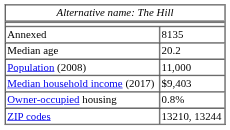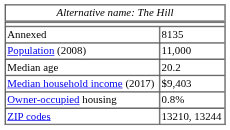rows swapped: Population (2008) <-> Median age
